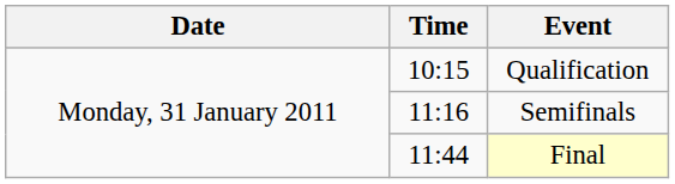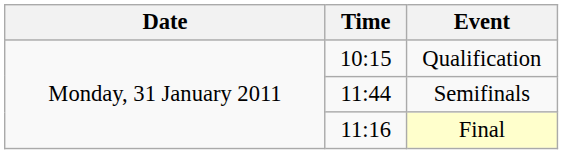Semifinals | Time: 11:16 -> 11:44
Final | Time: 11:44 -> 11:16
